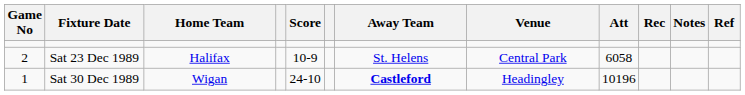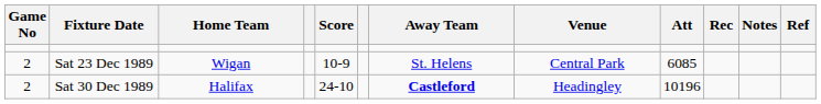Sat 23 Dec 1989 | Home Team: Halifax -> Wigan
Sat 23 Dec 1989 | Att: 6058 -> 6085
Sat 30 Dec 1989 | Game No: 1 -> 2
Sat 30 Dec 1989 | Home Team: Wigan -> Halifax
